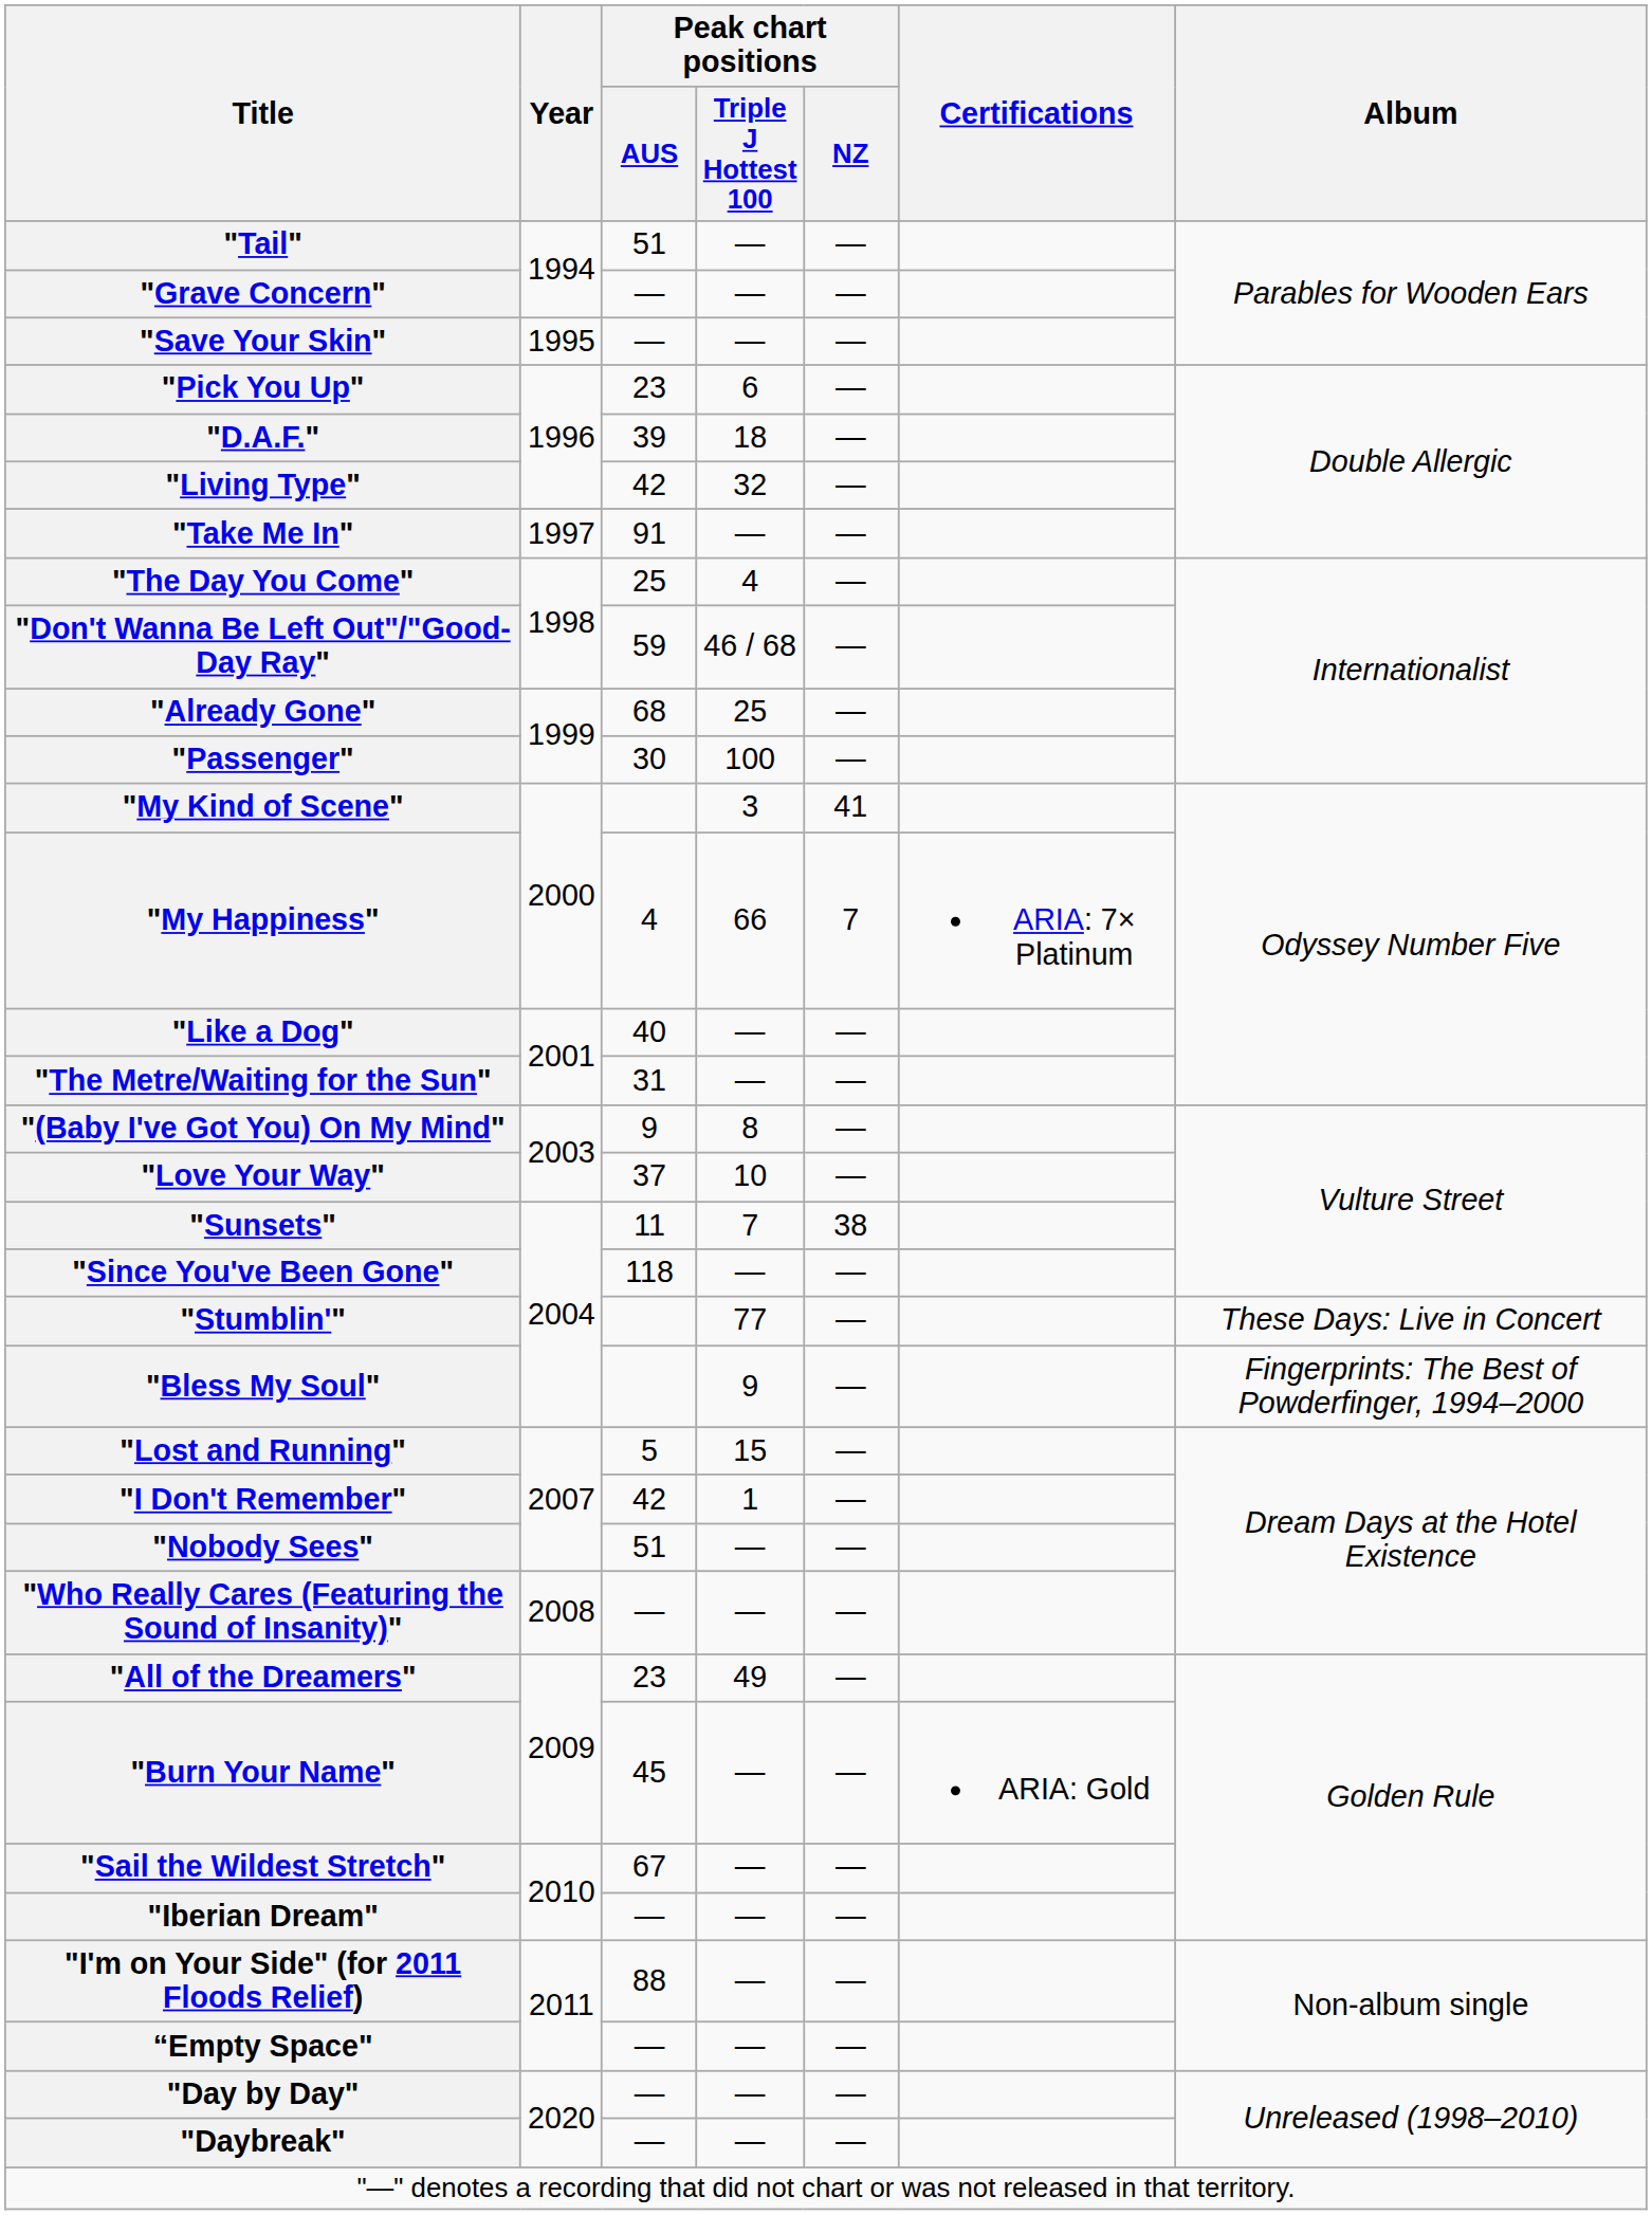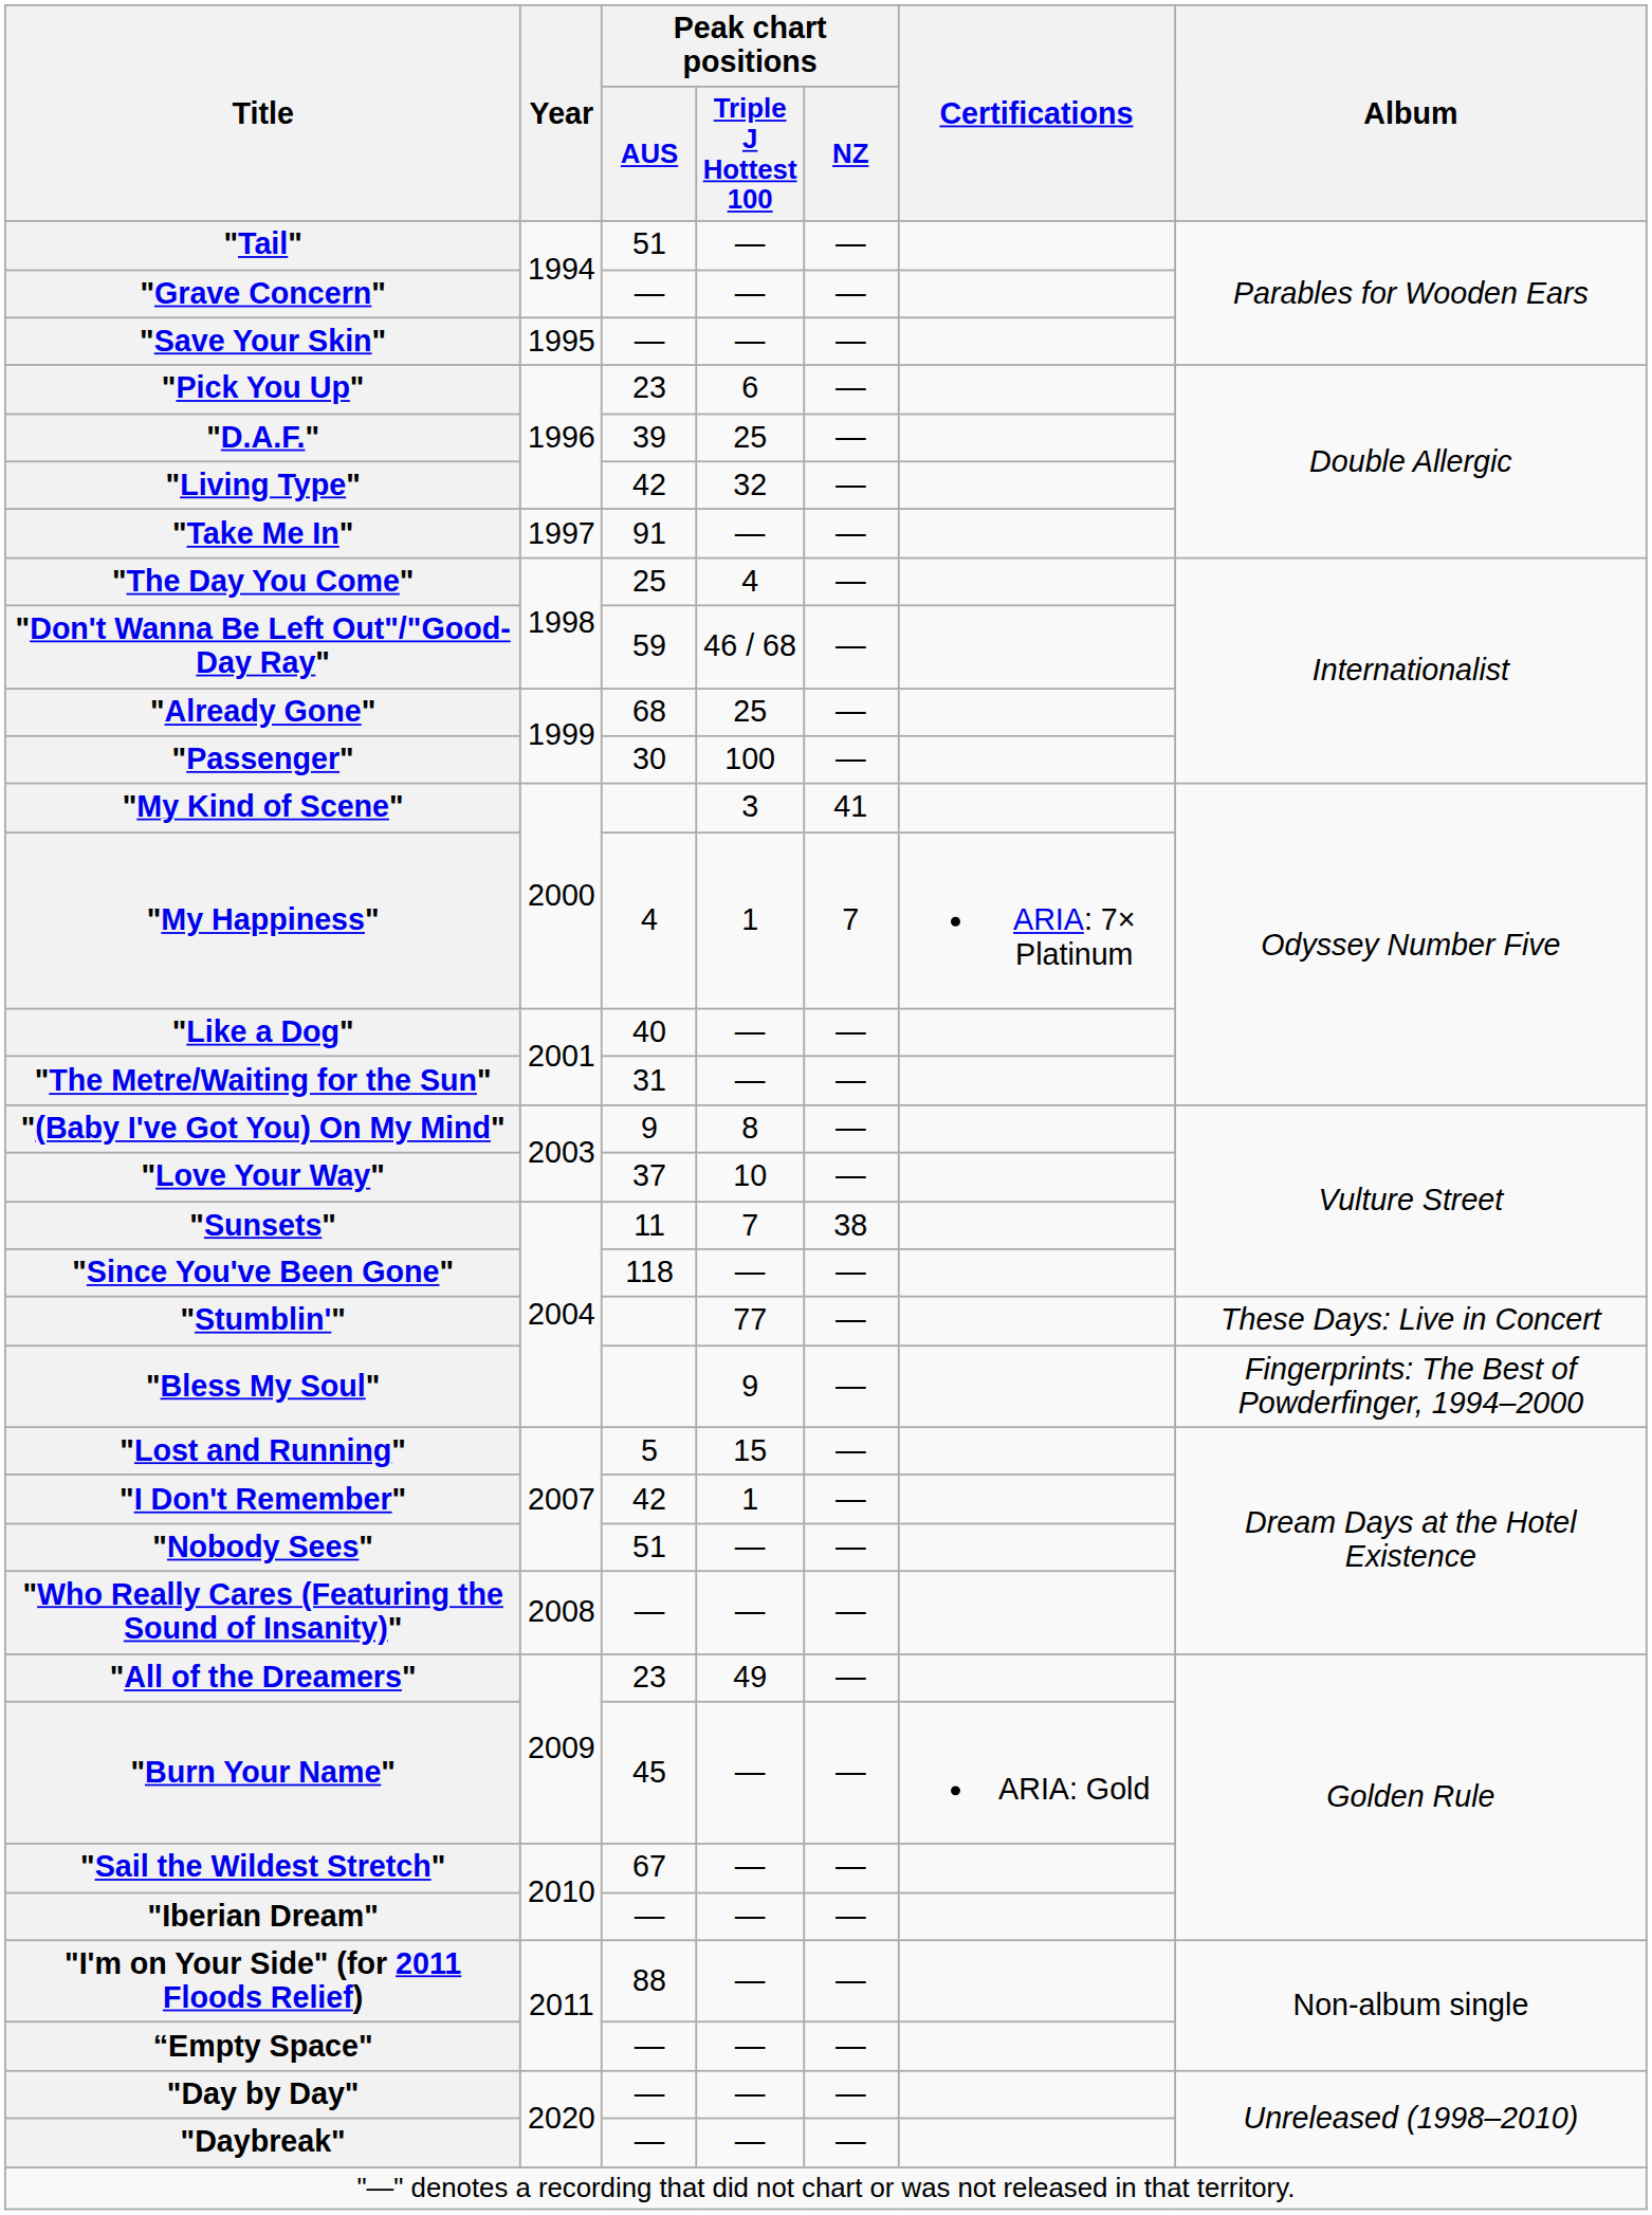"D.A.F." | Peak chart positions / Triple J Hottest 100: 18 -> 25
"My Happiness" | Peak chart positions / Triple J Hottest 100: 66 -> 1
